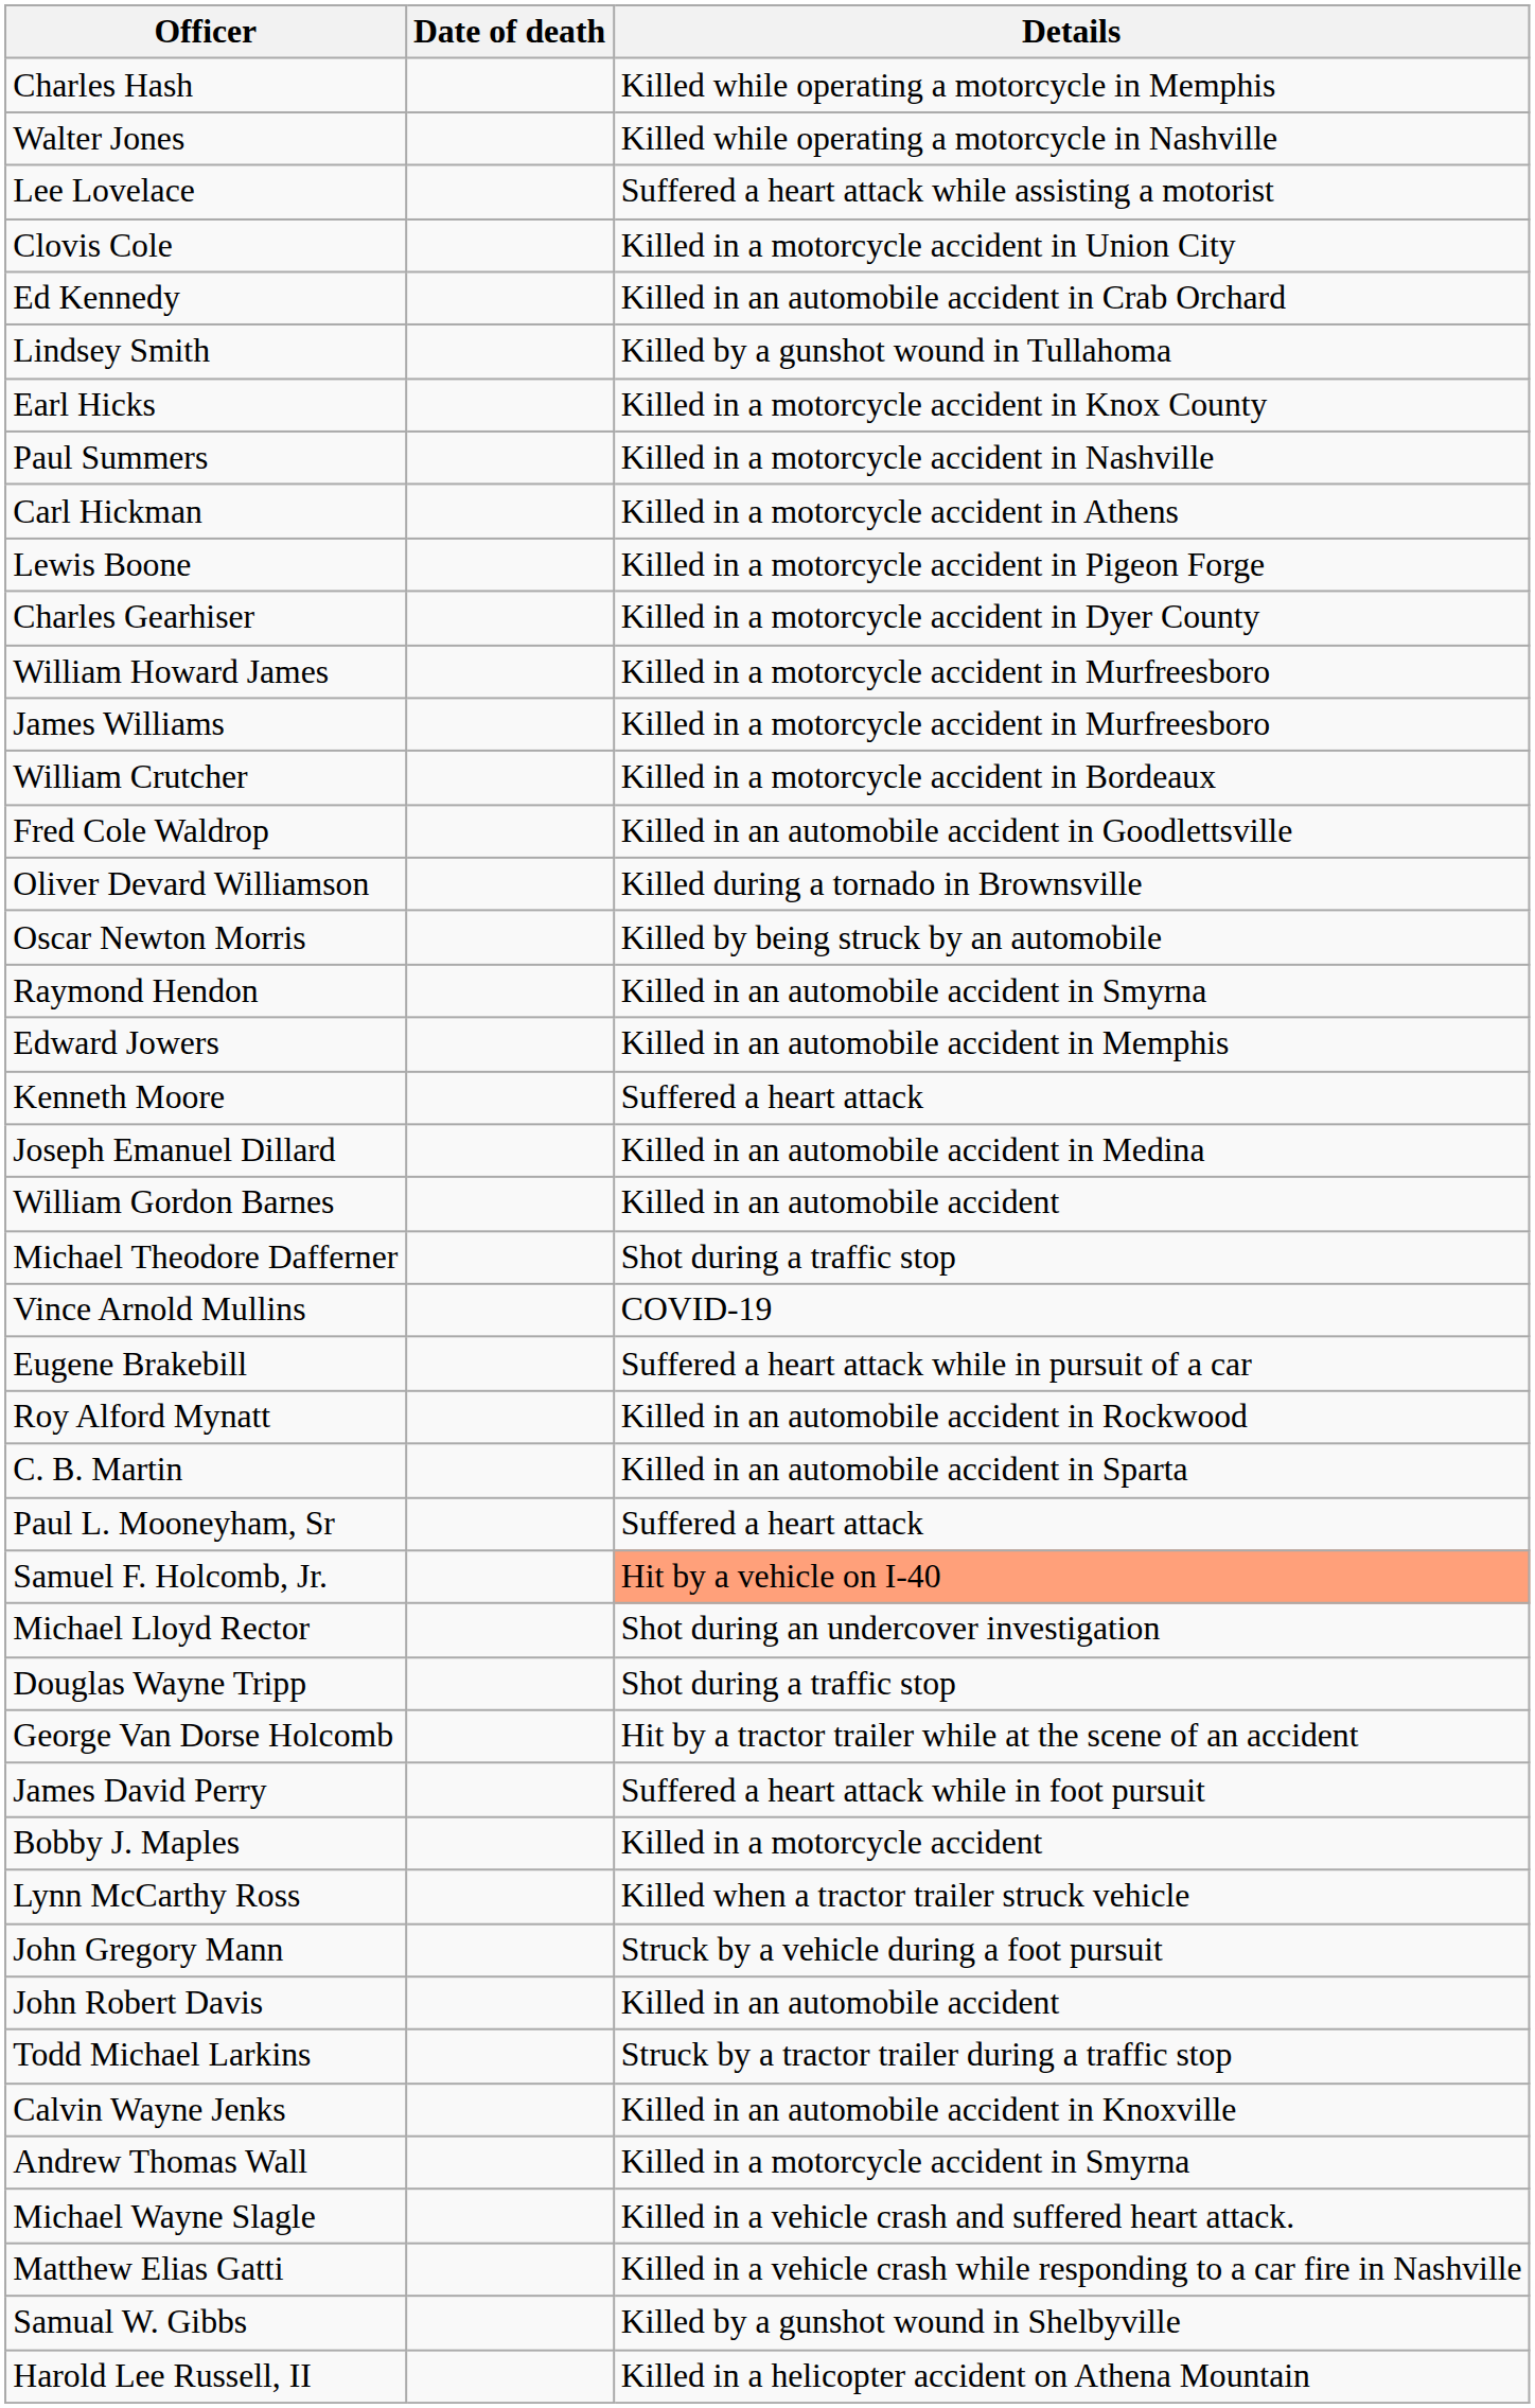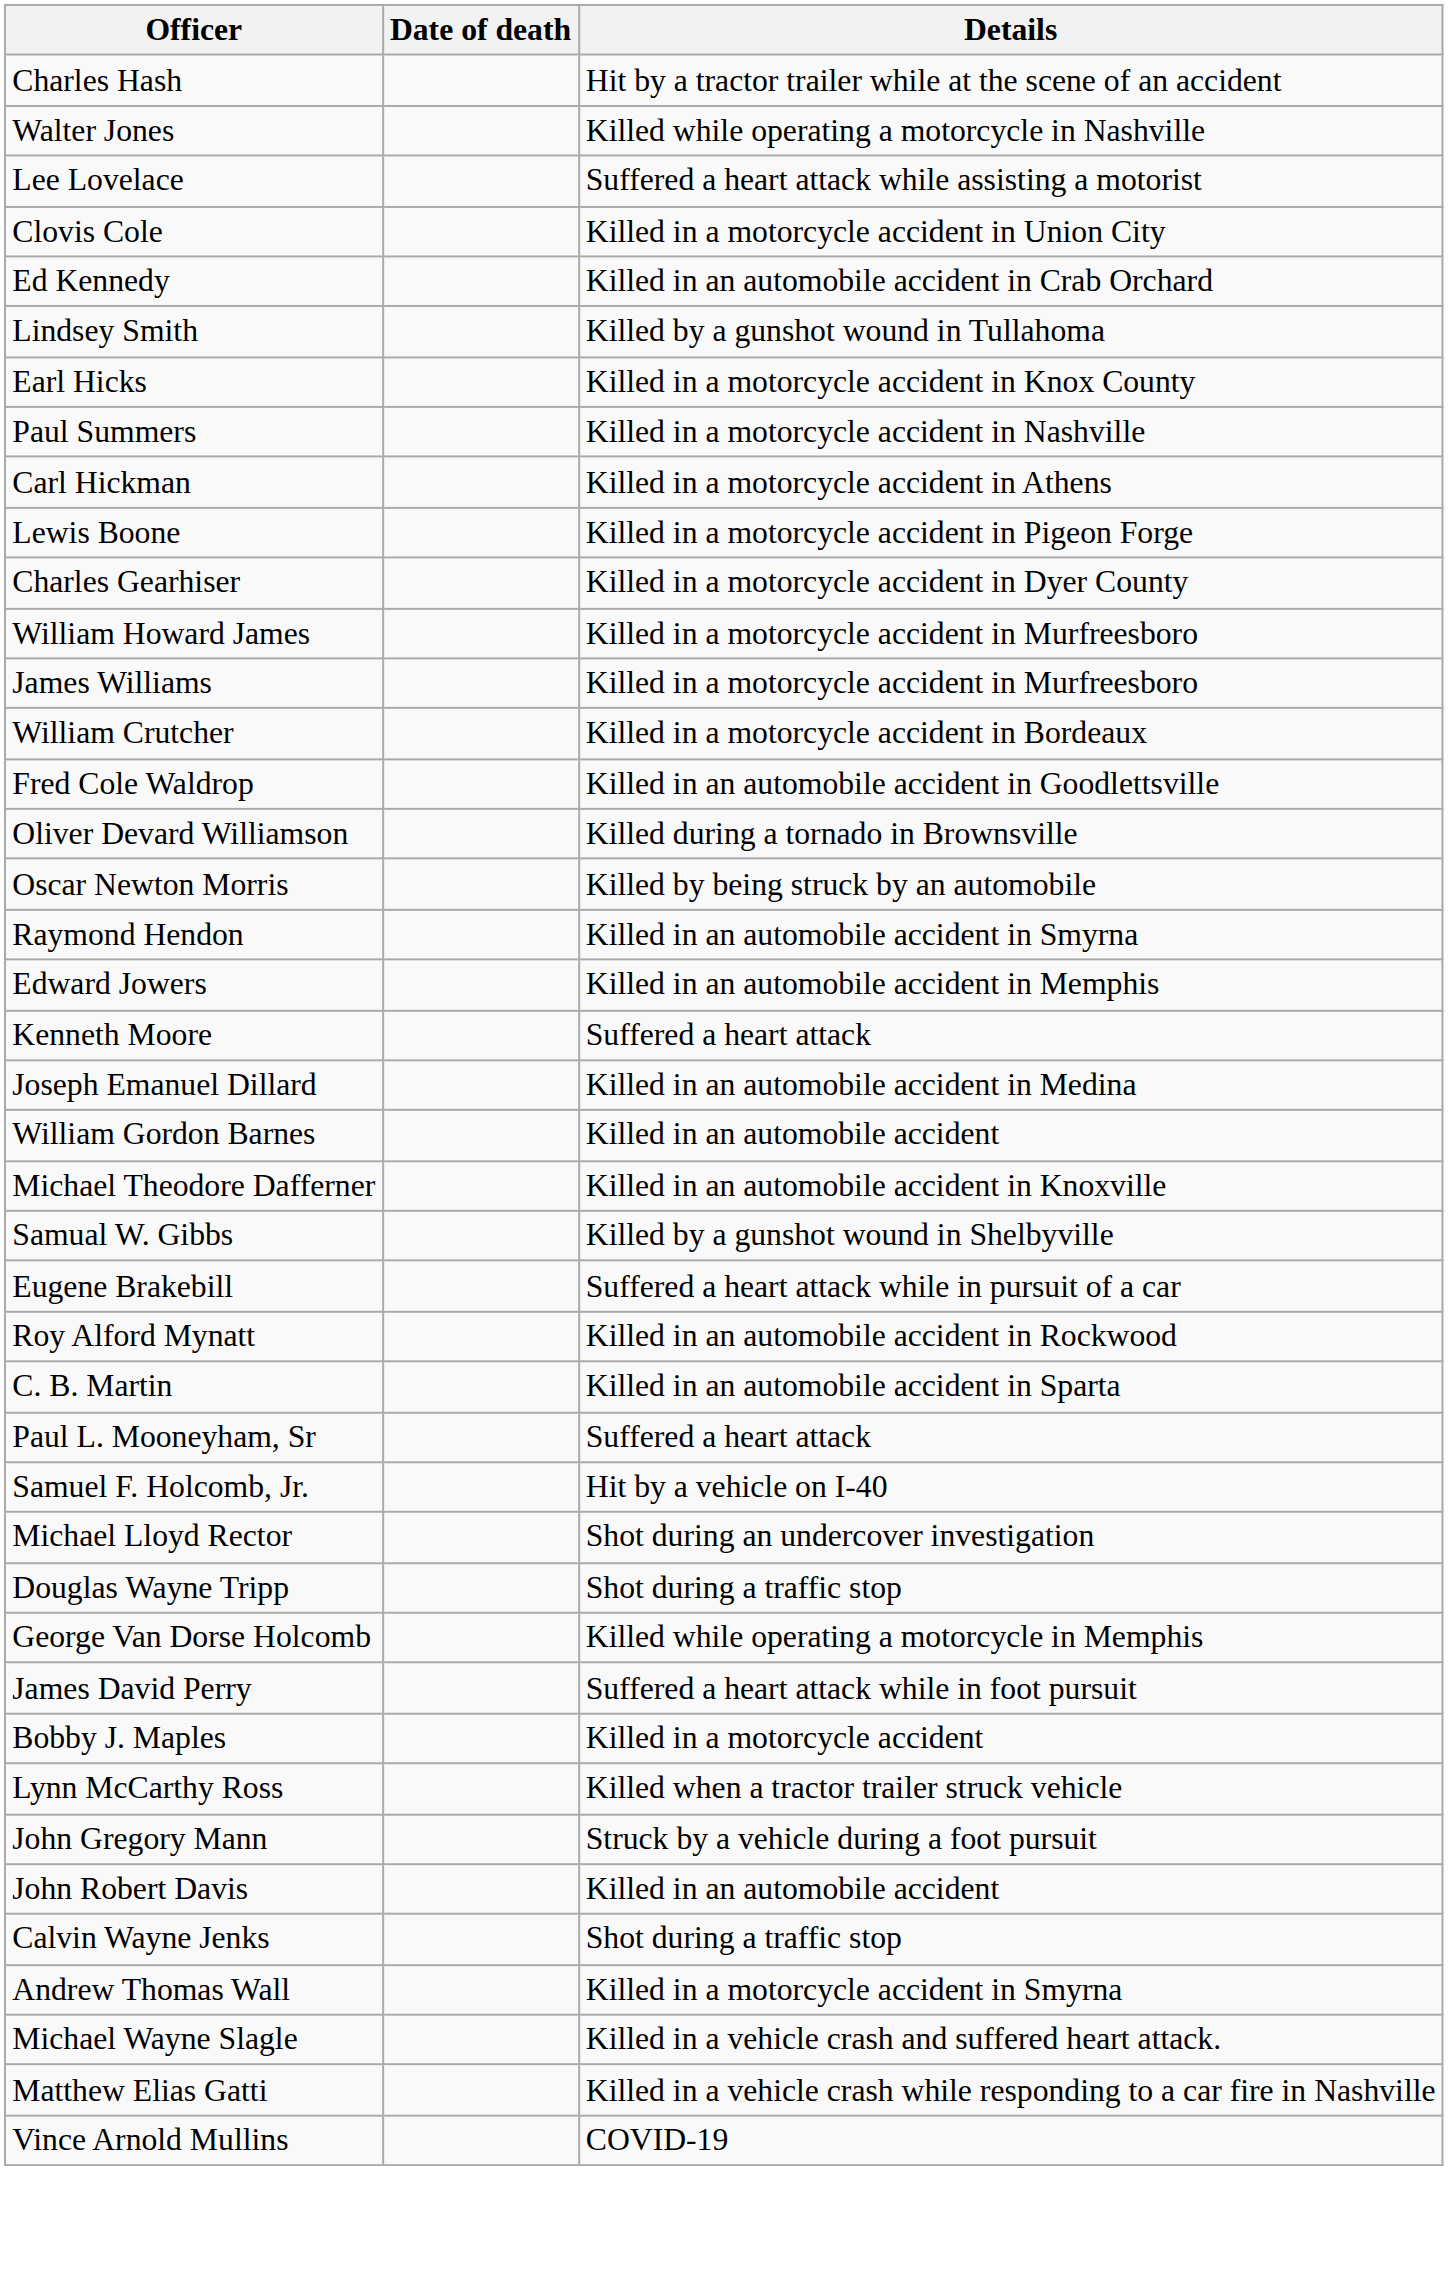Charles Hash | Details: Killed while operating a motorcycle in Memphis -> Hit by a tractor trailer while at the scene of an accident
Michael Theodore Dafferner | Details: Shot during a traffic stop -> Killed in an automobile accident in Knoxville
rows swapped: Samual W. Gibbs <-> Vince Arnold Mullins
Samuel F. Holcomb, Jr. | Details: lightsalmon background -> no background
George Van Dorse Holcomb | Details: Hit by a tractor trailer while at the scene of an accident -> Killed while operating a motorcycle in Memphis
- row: Todd Michael Larkins | Struck by a tractor trailer during a traffic stop
Calvin Wayne Jenks | Details: Killed in an automobile accident in Knoxville -> Shot during a traffic stop
- row: Harold Lee Russell, II | Killed in a helicopter accident on Athena Mountain
